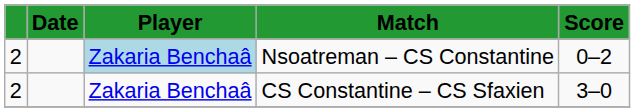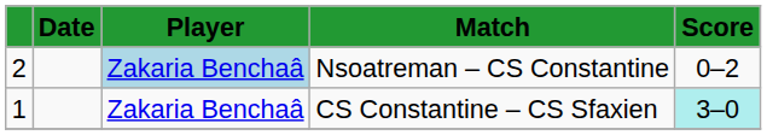CS Constantine – CS Sfaxien | column 1: 2 -> 1
CS Constantine – CS Sfaxien | Score: no background -> paleturquoise background
